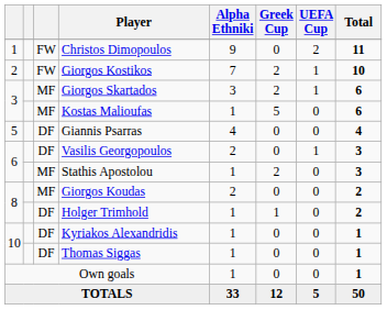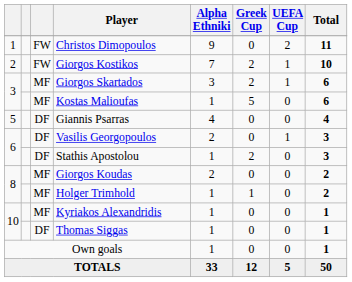Stathis Apostolou | column 3: MF -> DF
Holger Trimhold | column 3: DF -> MF
Kyriakos Alexandridis | column 3: DF -> MF
